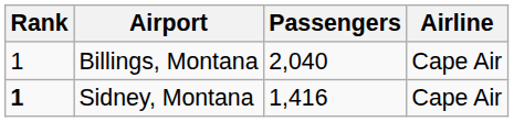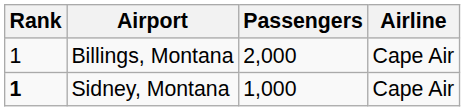Billings, Montana | Passengers: 2,040 -> 2,000
Sidney, Montana | Passengers: 1,416 -> 1,000
